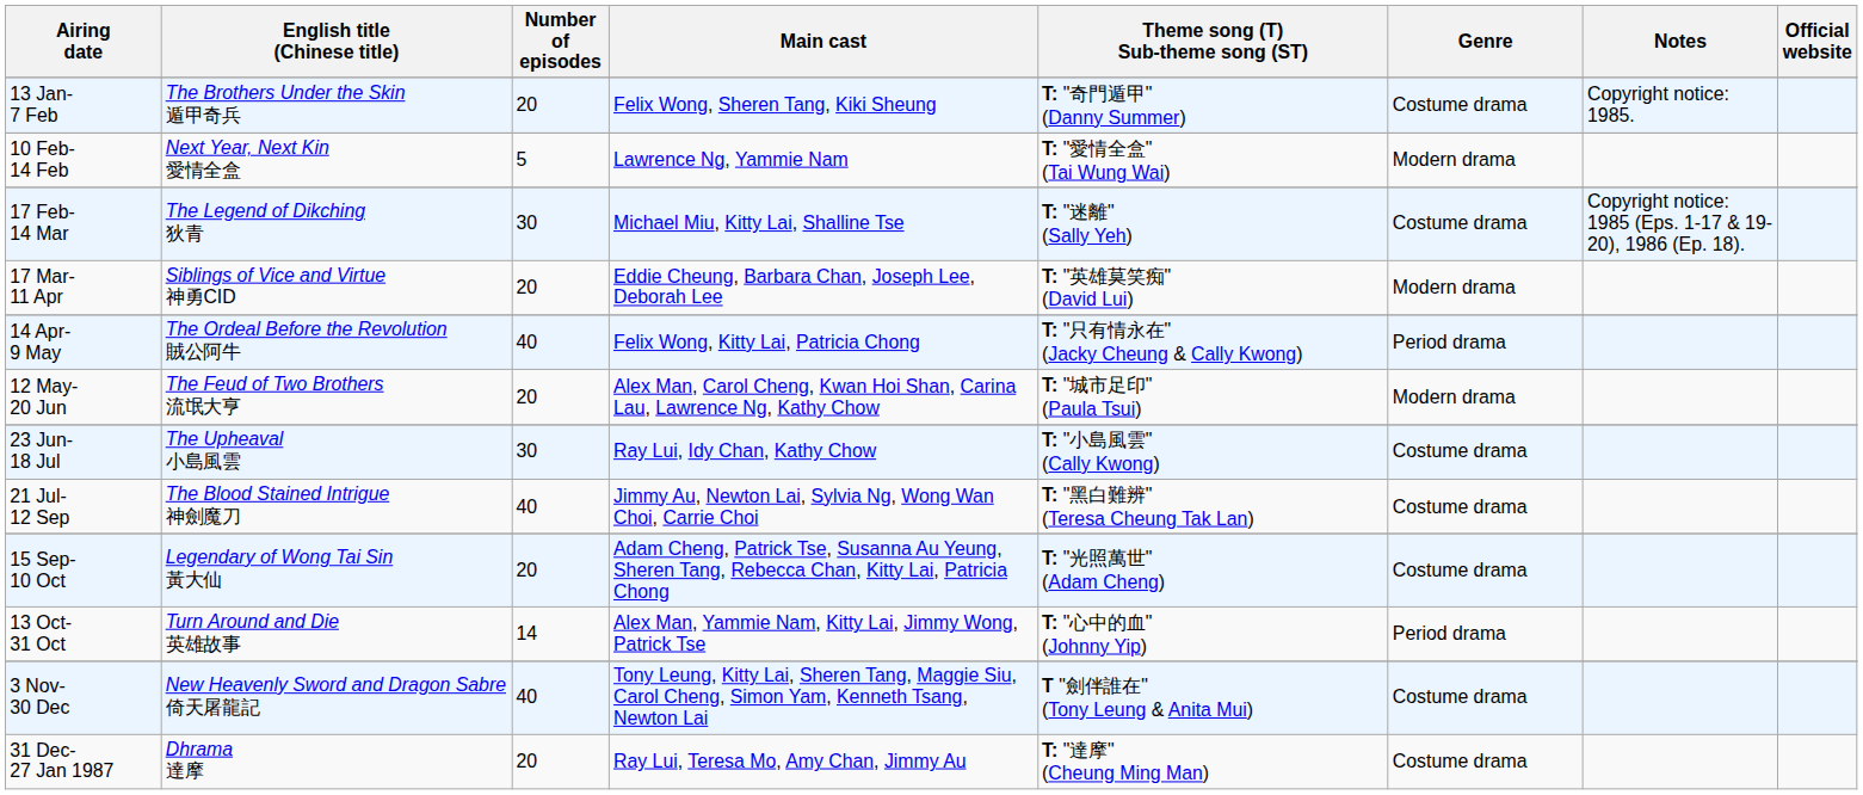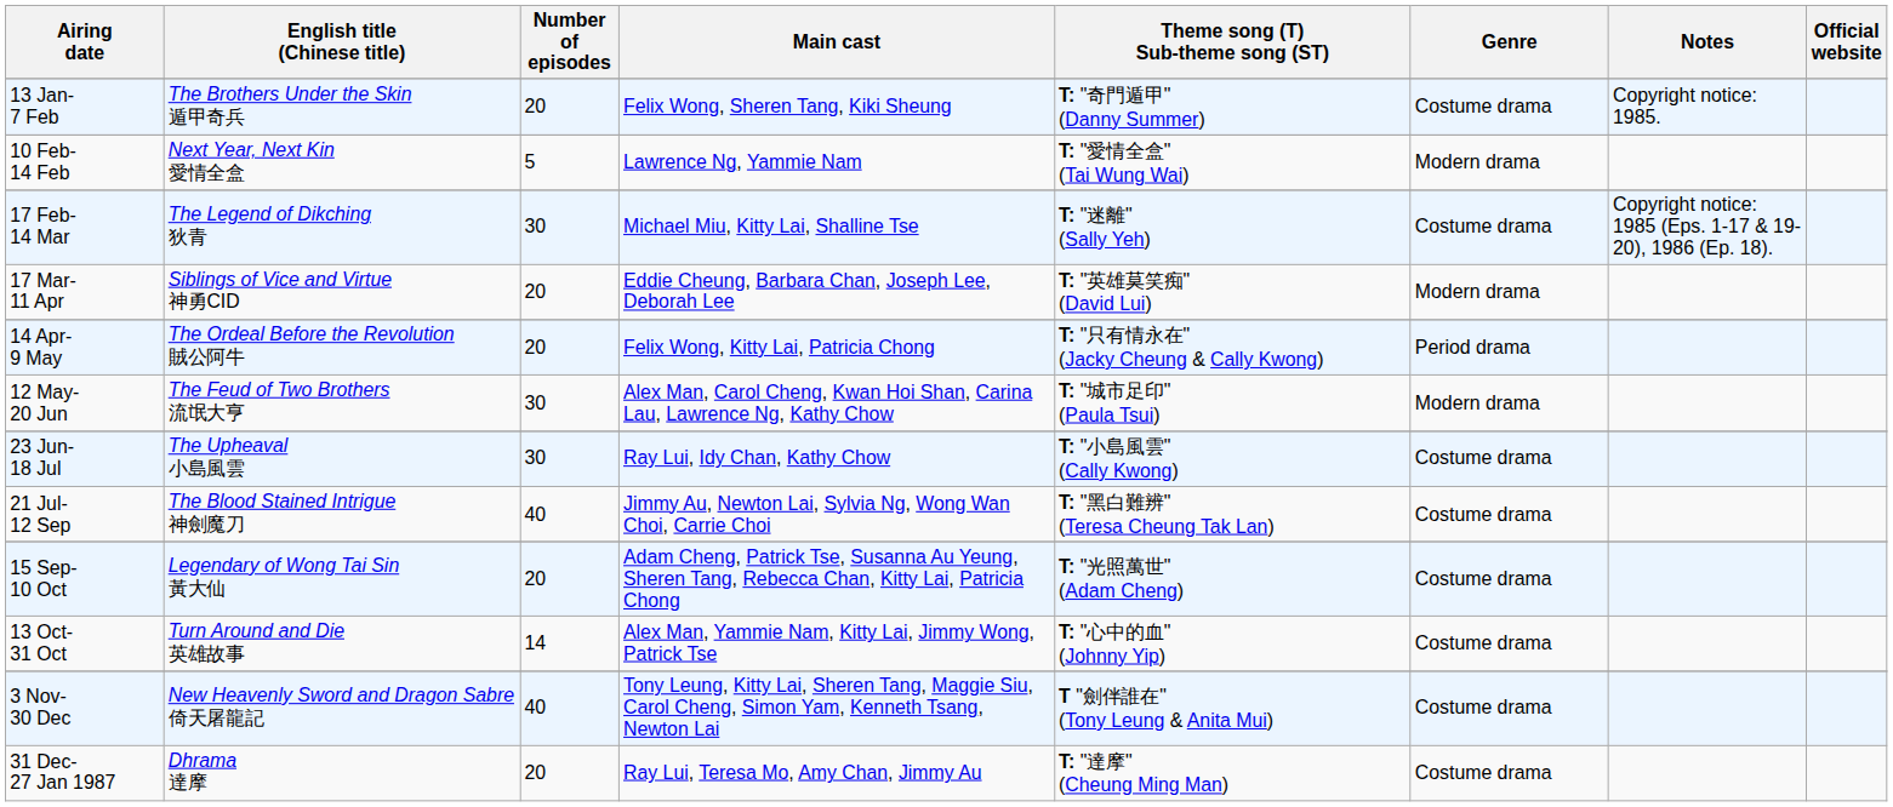14 Apr- 9 May | Number of episodes: 40 -> 20
12 May- 20 Jun | Number of episodes: 20 -> 30
13 Oct- 31 Oct | Genre: Period drama -> Costume drama
